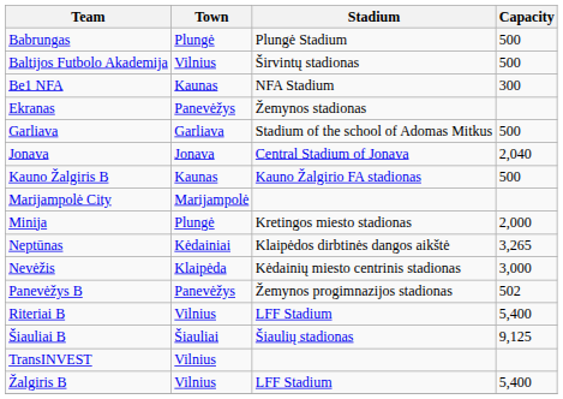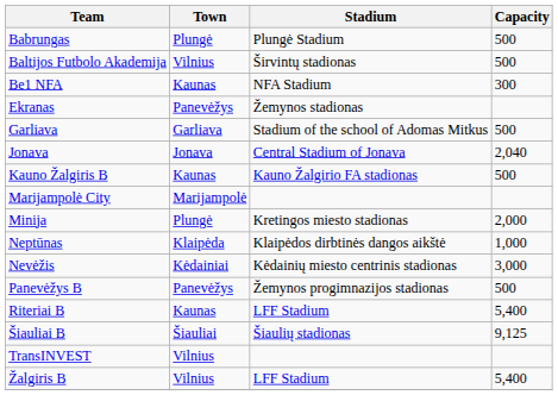Neptūnas | Town: Kėdainiai -> Klaipėda
Neptūnas | Capacity: 3,265 -> 1,000
Nevėžis | Town: Klaipėda -> Kėdainiai
Panevėžys B | Capacity: 502 -> 500
Riteriai B | Town: Vilnius -> Kaunas
